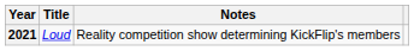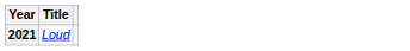- column: Notes | Reality competition show determining KickFlip's members
